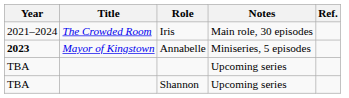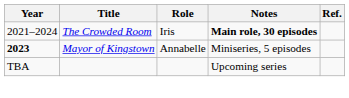Iris | Notes: normal -> bold
- row: TBA | Shannon | Upcoming series
